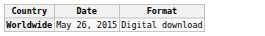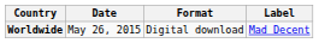+ column: Label | Mad Decent
